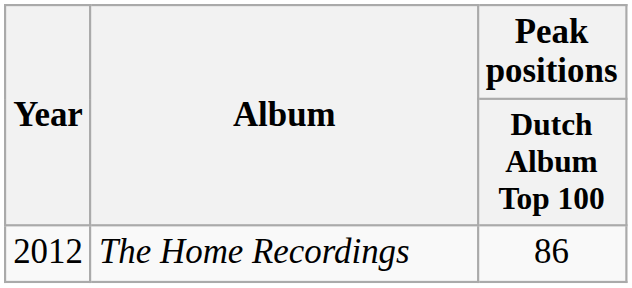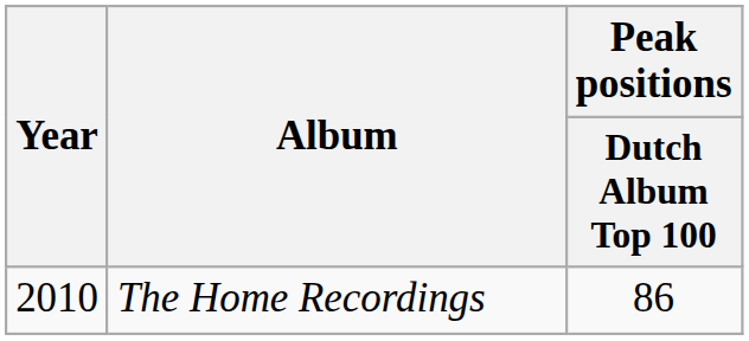The Home Recordings | Year: 2012 -> 2010
